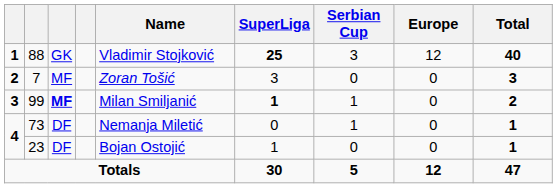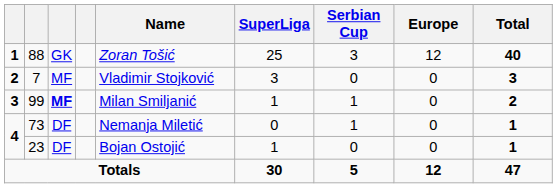88 | Name: Vladimir Stojković -> Zoran Tošić
88 | SuperLiga: bold -> normal
7 | Name: Zoran Tošić -> Vladimir Stojković
99 | SuperLiga: bold -> normal
